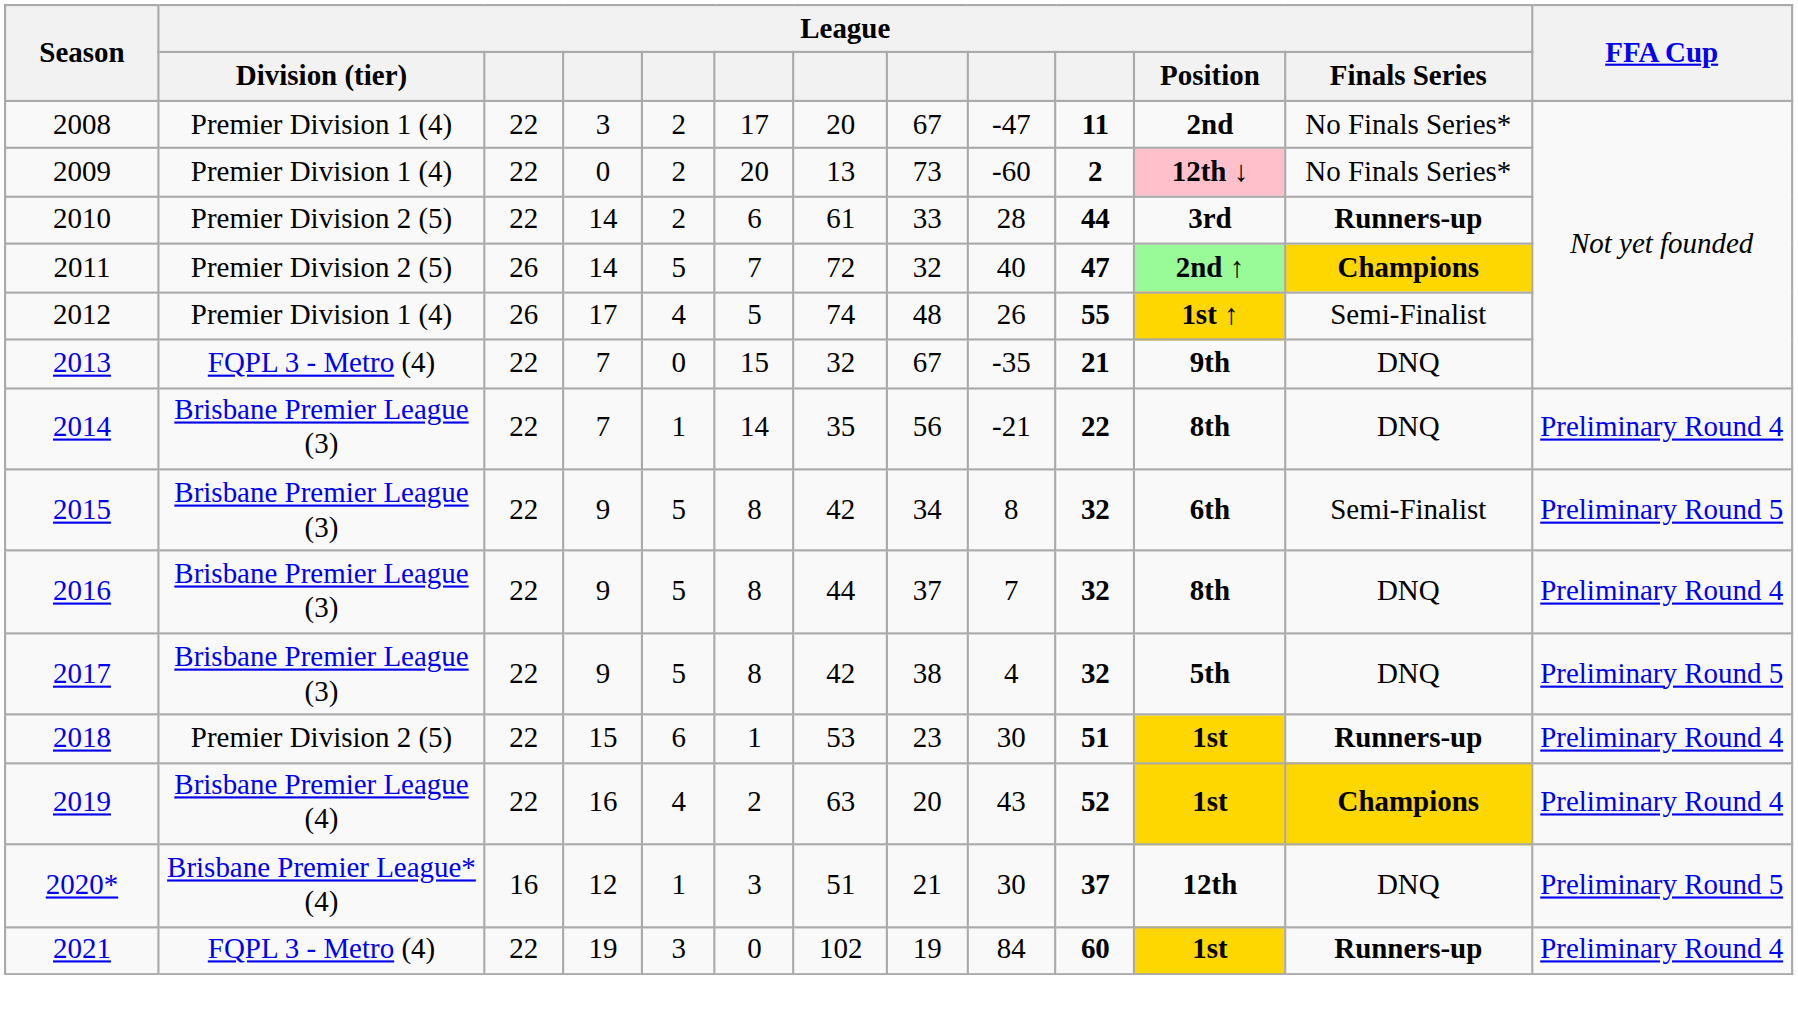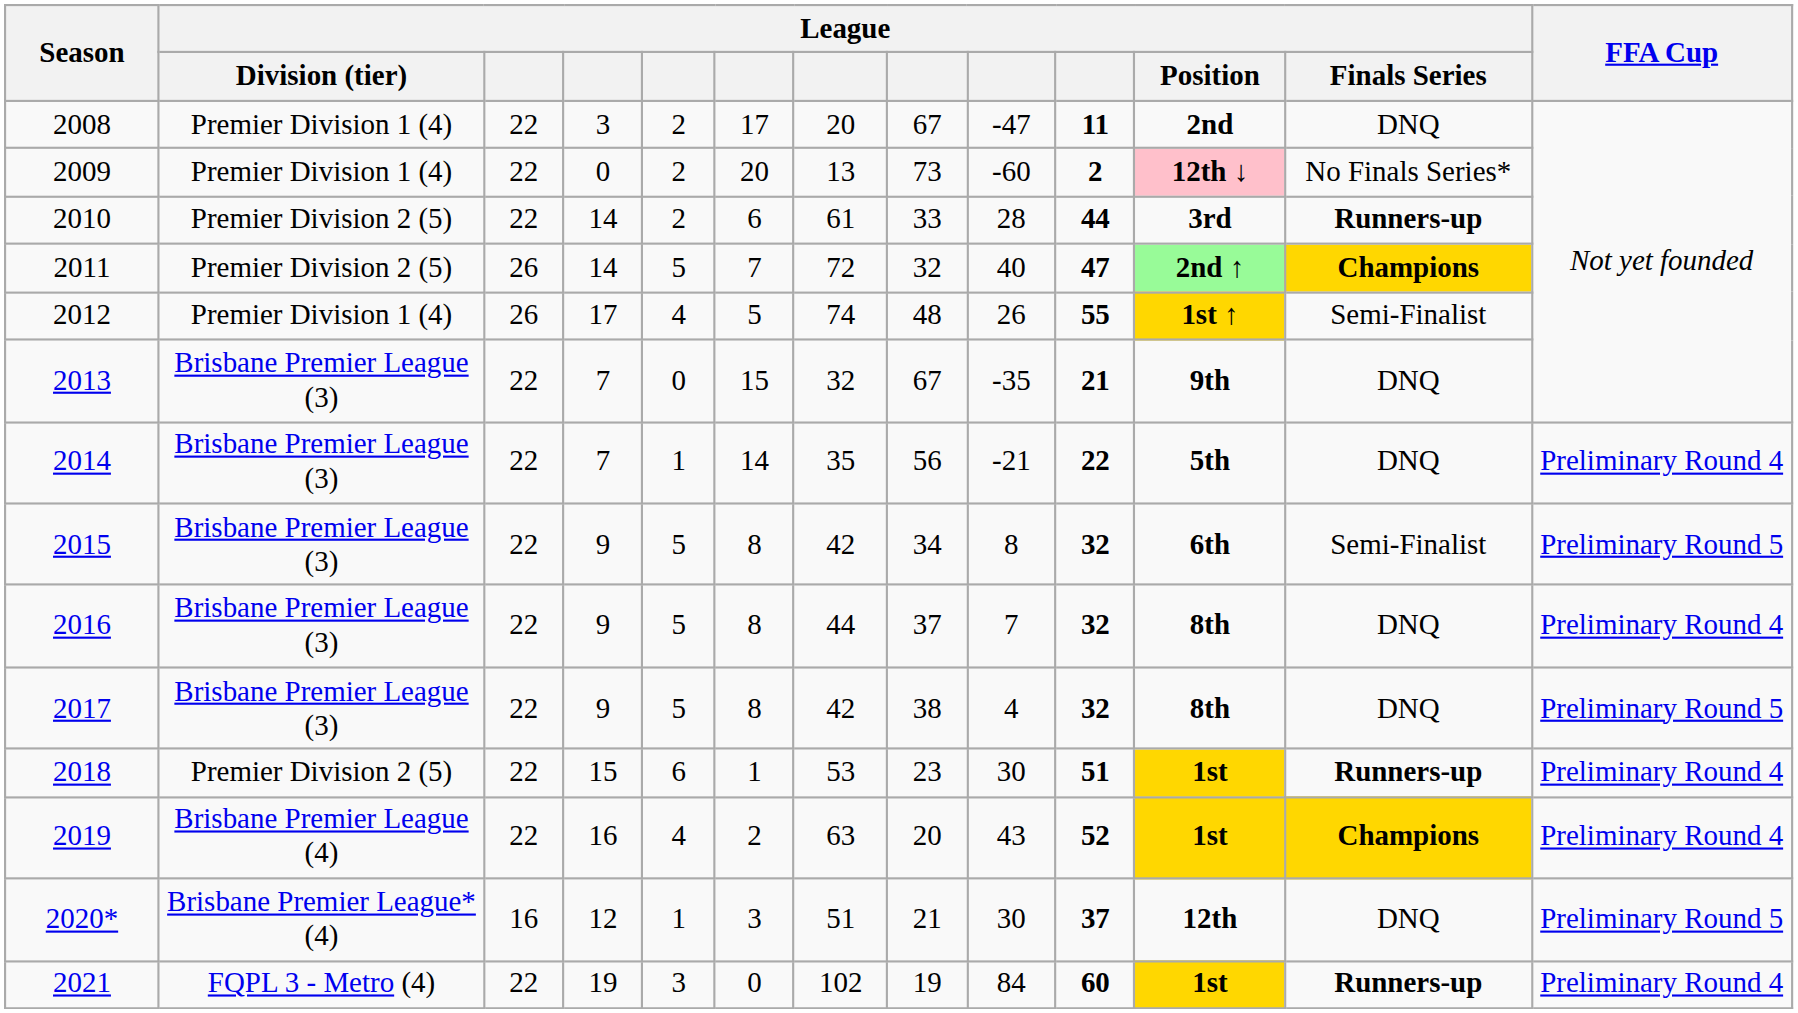2008 | League / Finals Series: No Finals Series* -> DNQ
2013 | League / Division (tier): FQPL 3 - Metro (4) -> Brisbane Premier League (3)
2014 | League / Position: 8th -> 5th
2017 | League / Position: 5th -> 8th
